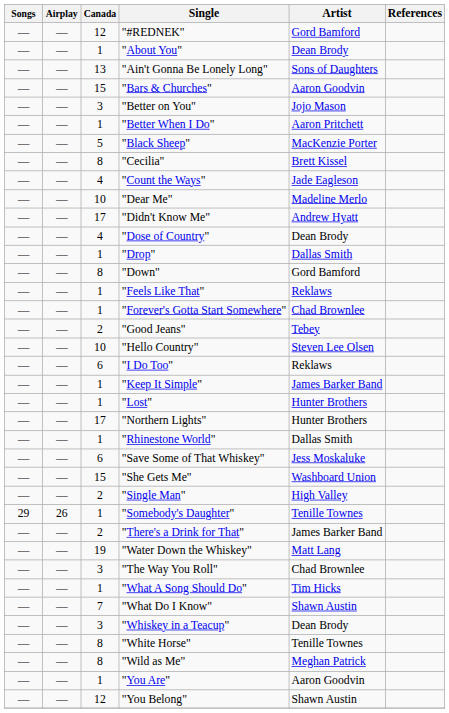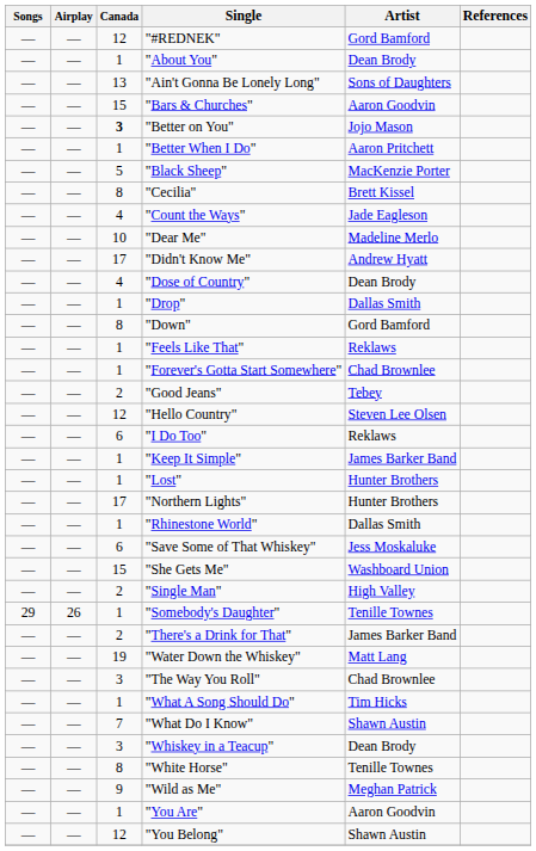"Better on You" | Canada: normal -> bold
"Hello Country" | Canada: 10 -> 12
"Wild as Me" | Canada: 8 -> 9
